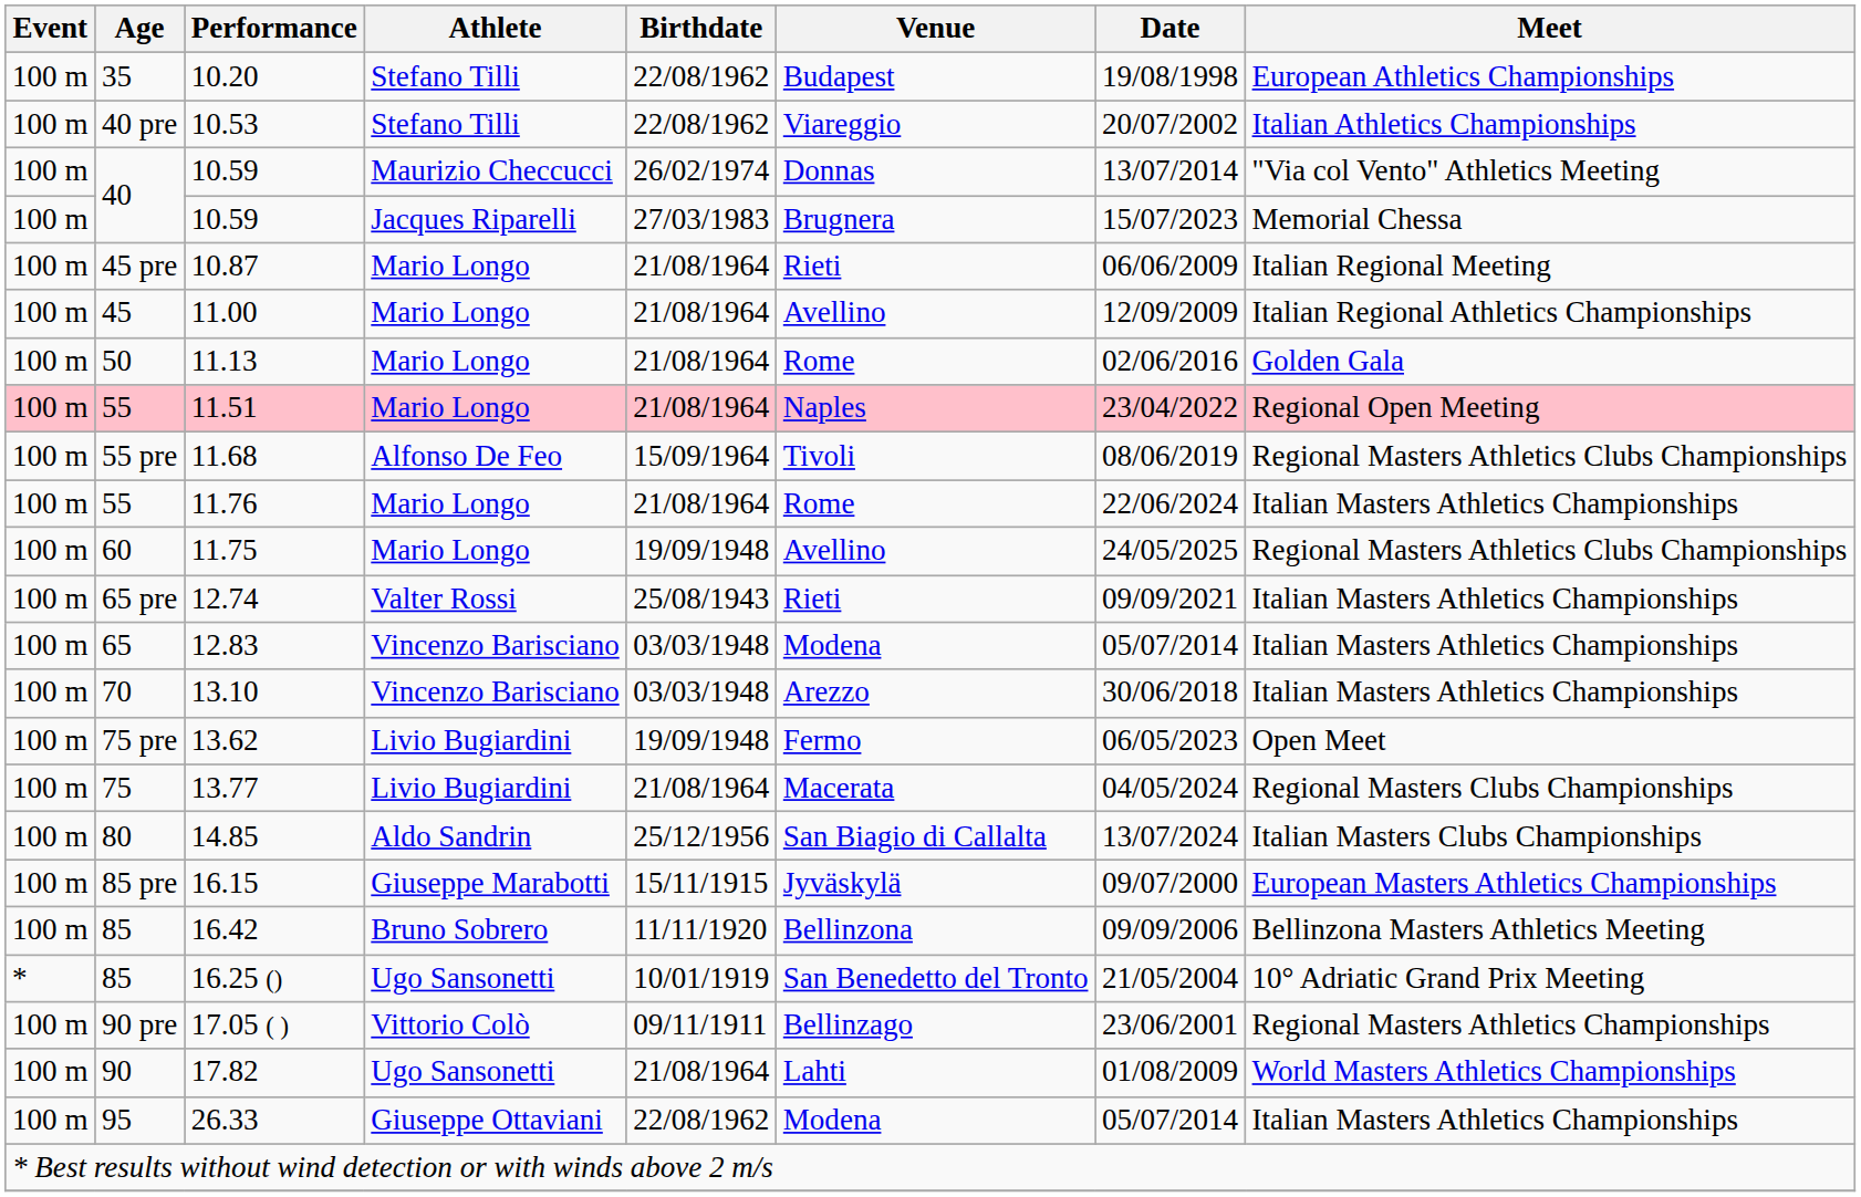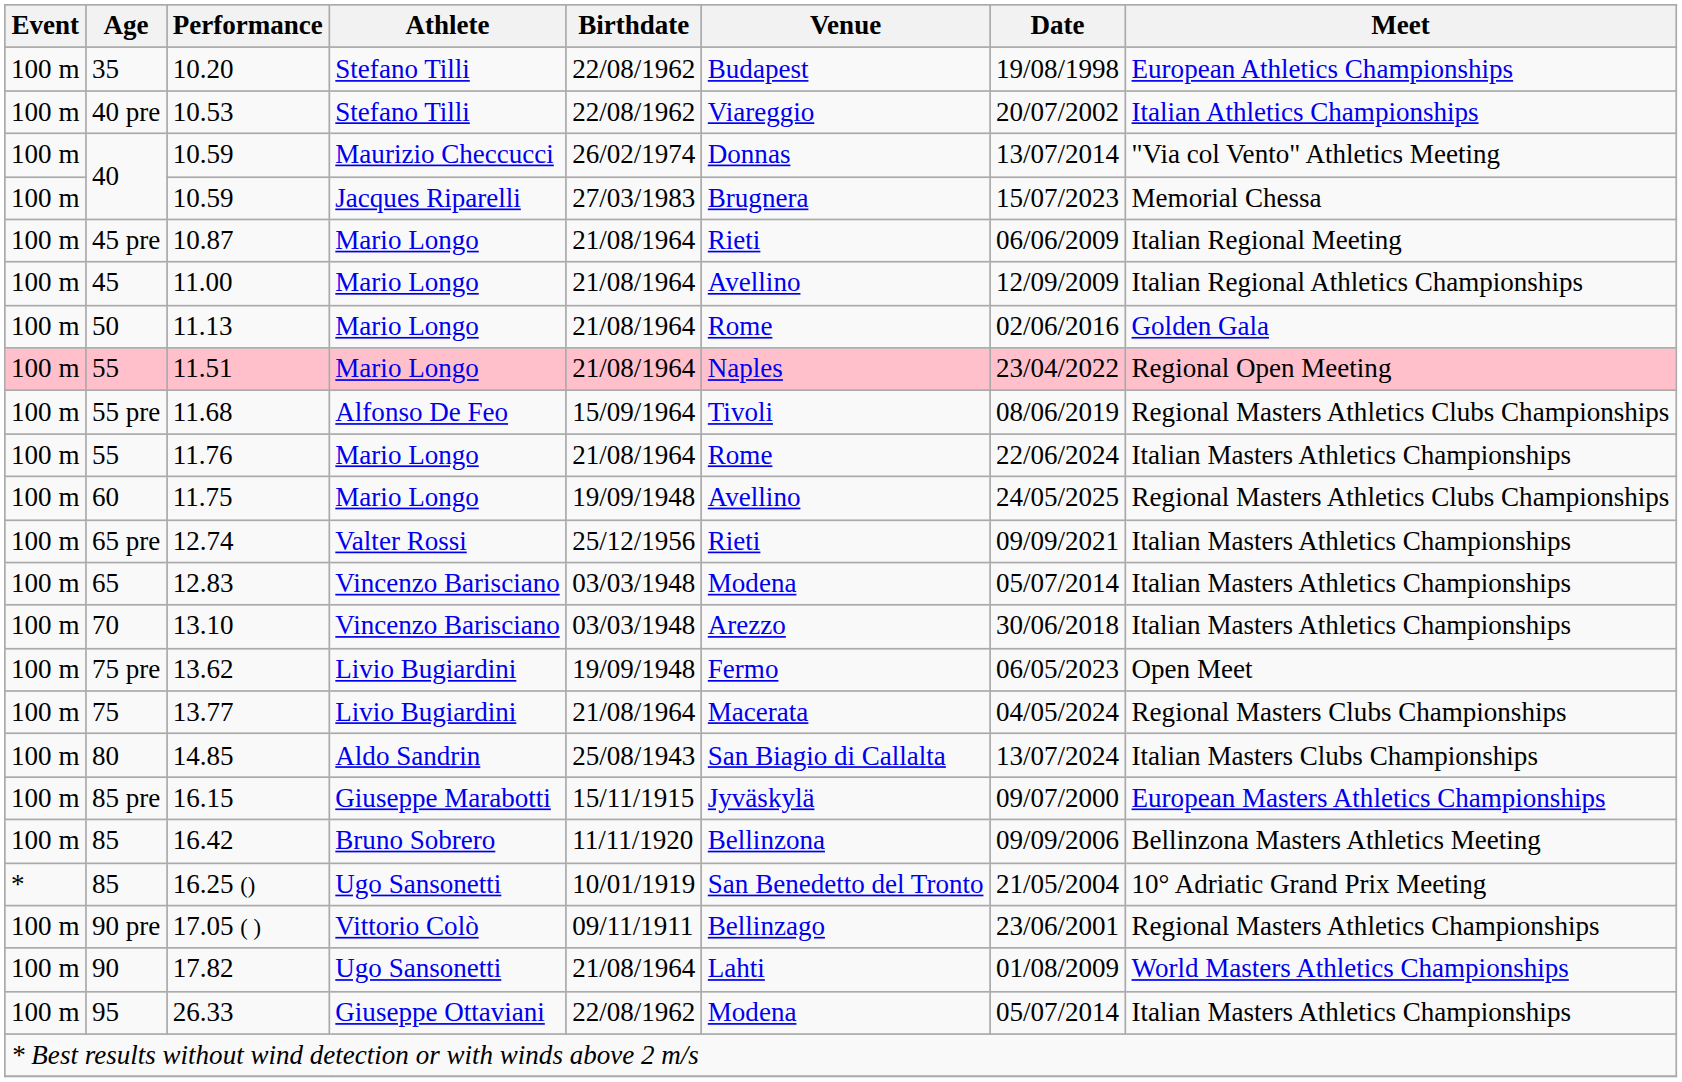12.74 | Birthdate: 25/08/1943 -> 25/12/1956
14.85 | Birthdate: 25/12/1956 -> 25/08/1943
